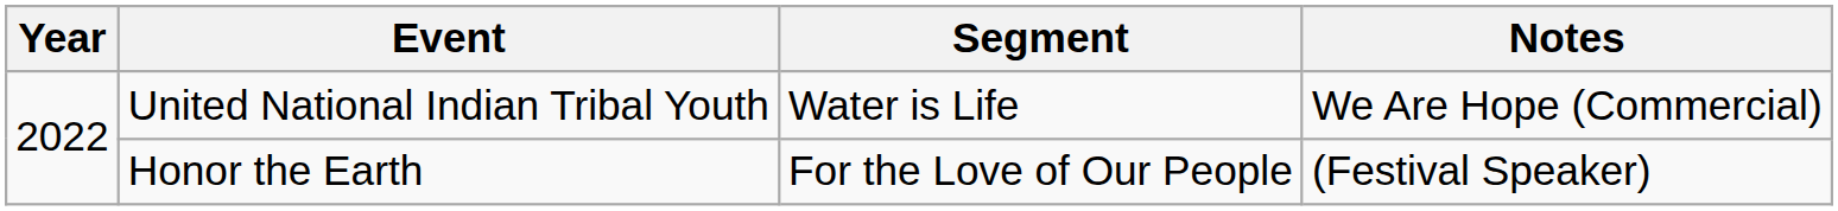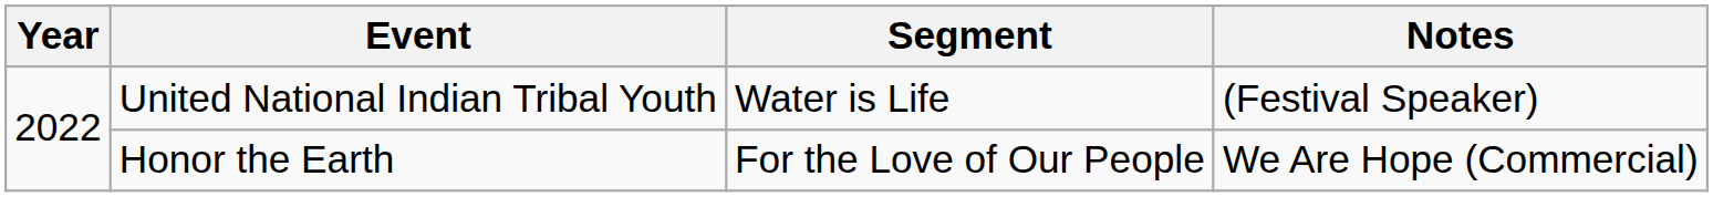United National Indian Tribal Youth | Notes: We Are Hope (Commercial) -> (Festival Speaker)
Honor the Earth | Notes: (Festival Speaker) -> We Are Hope (Commercial)
